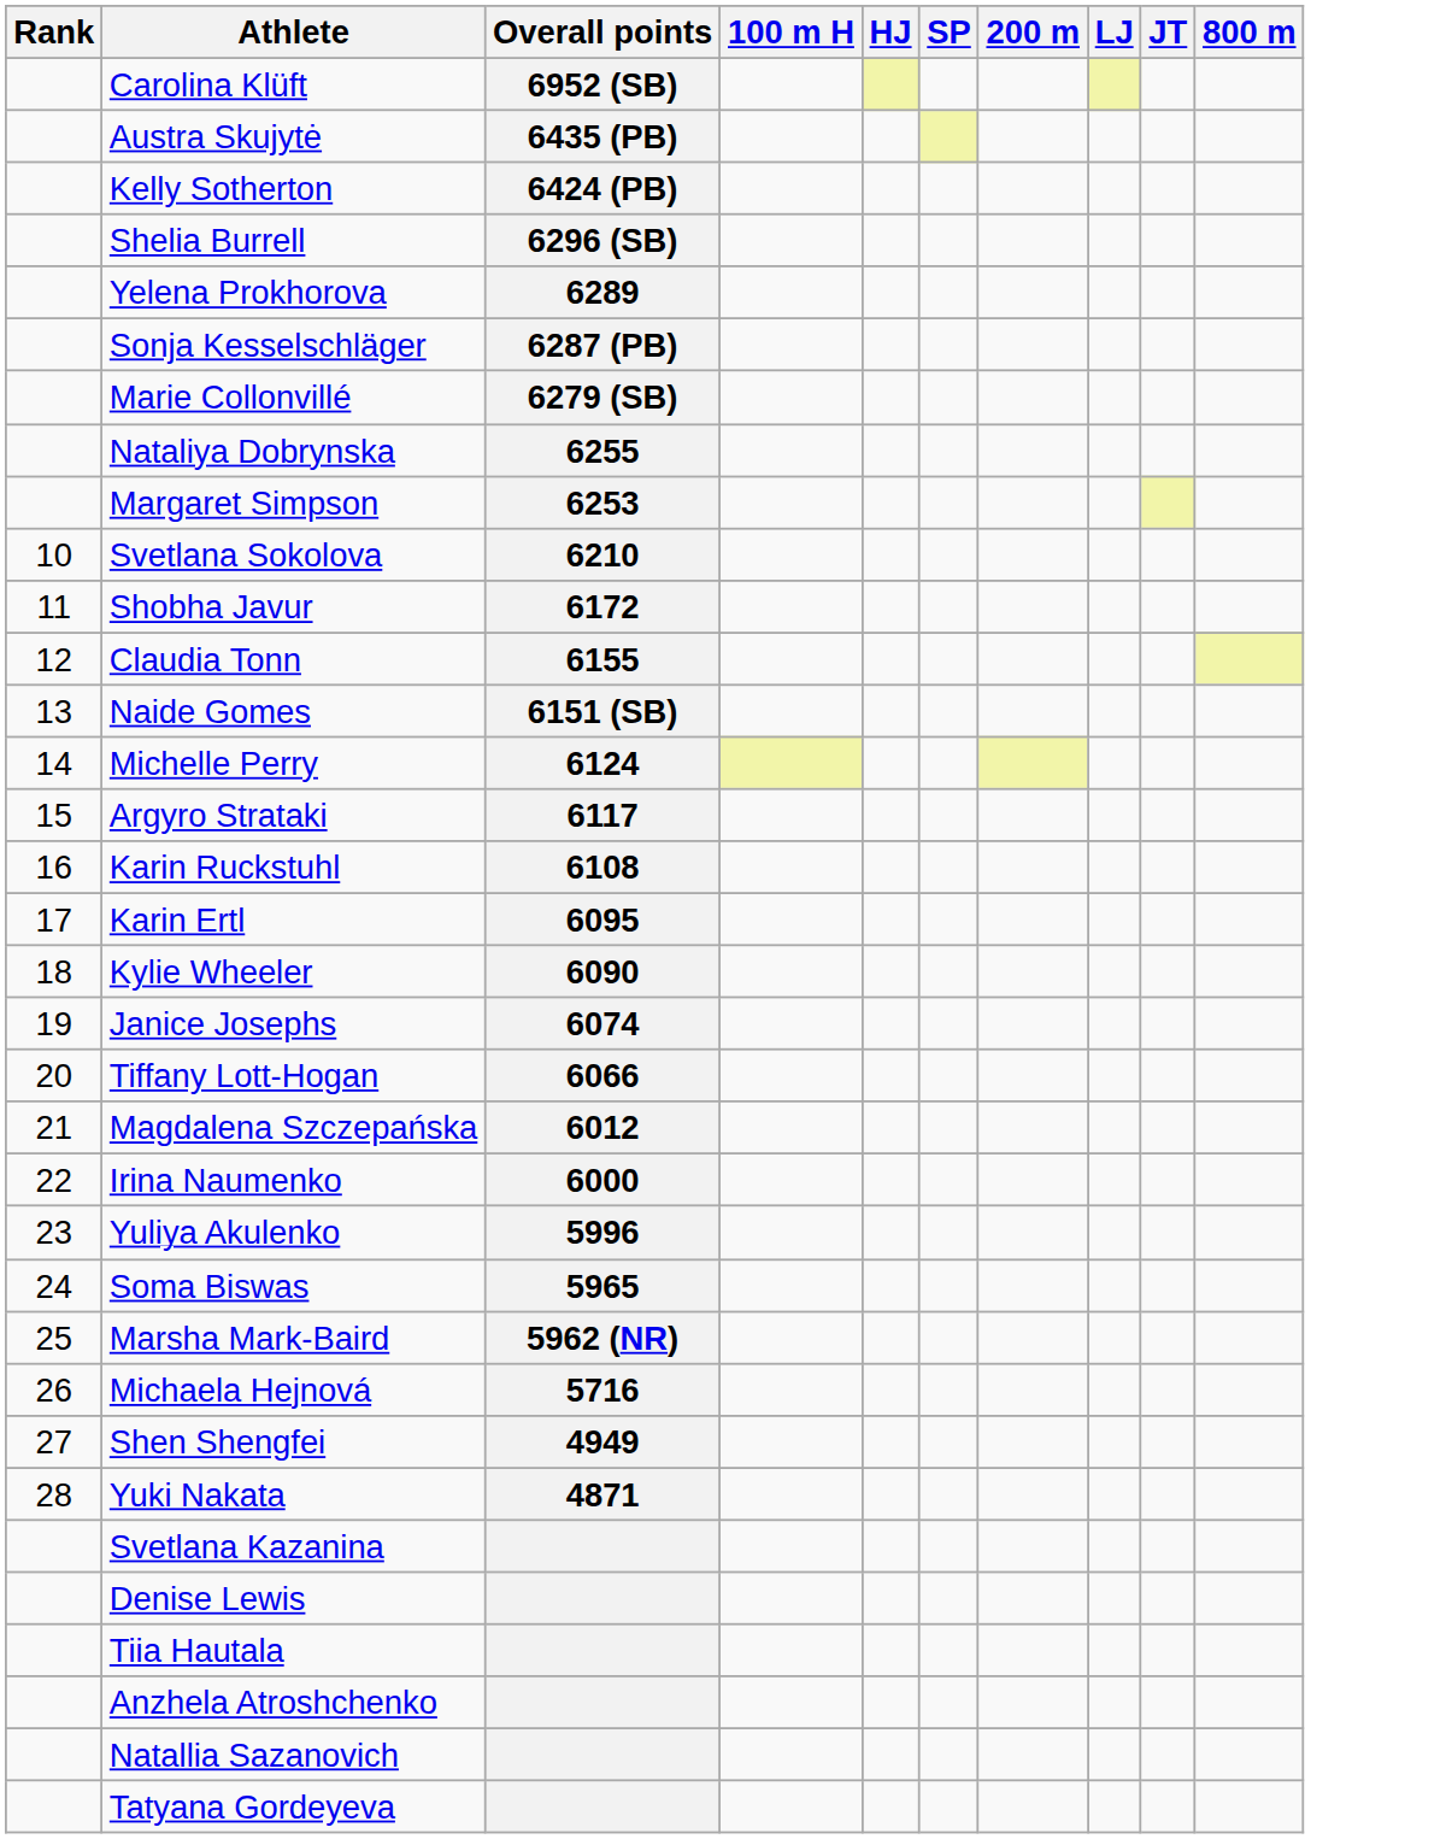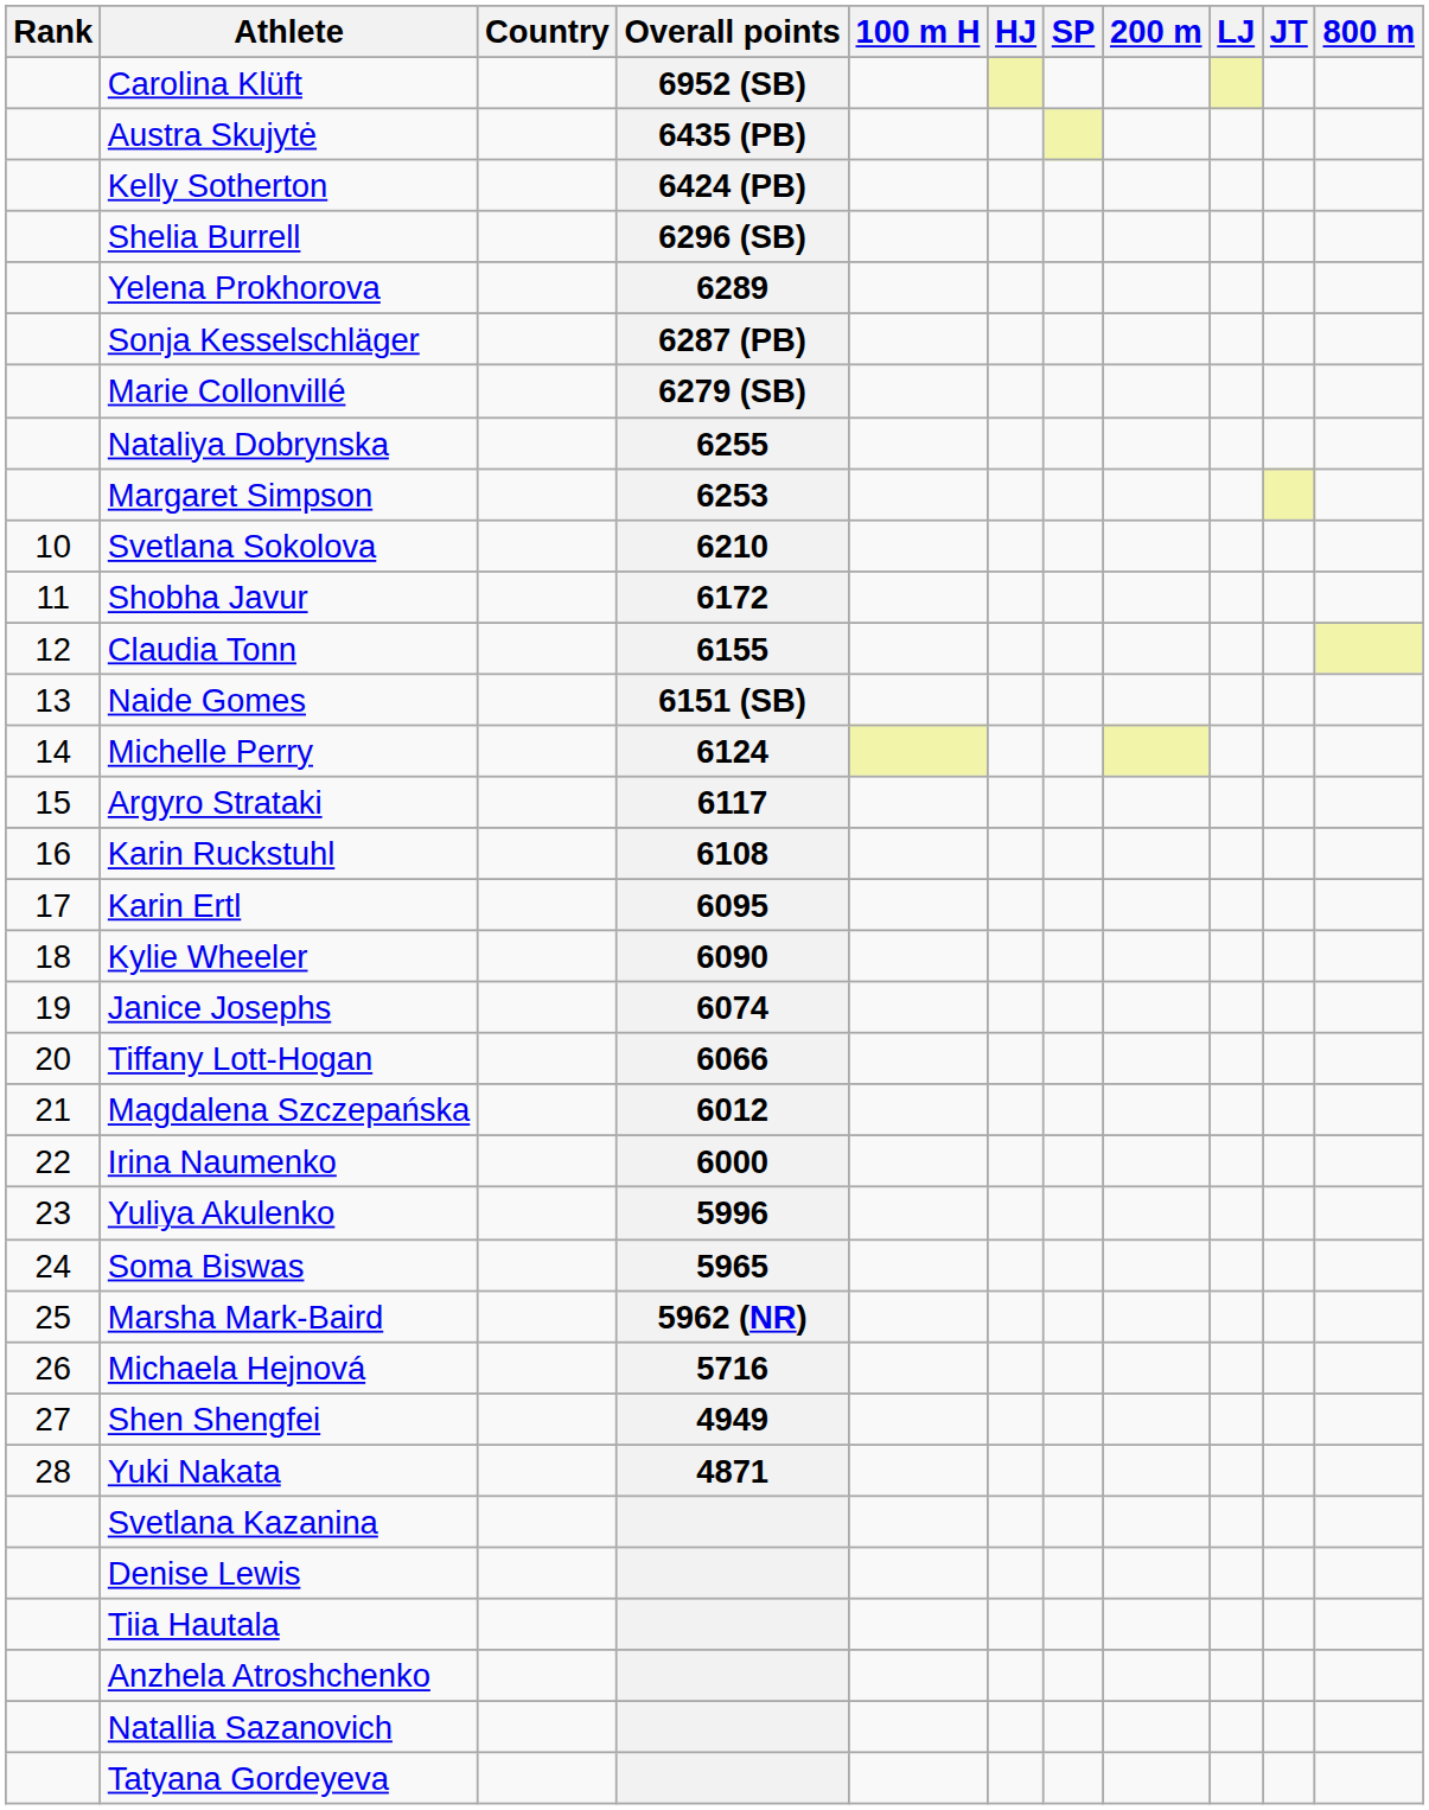+ column: Country
